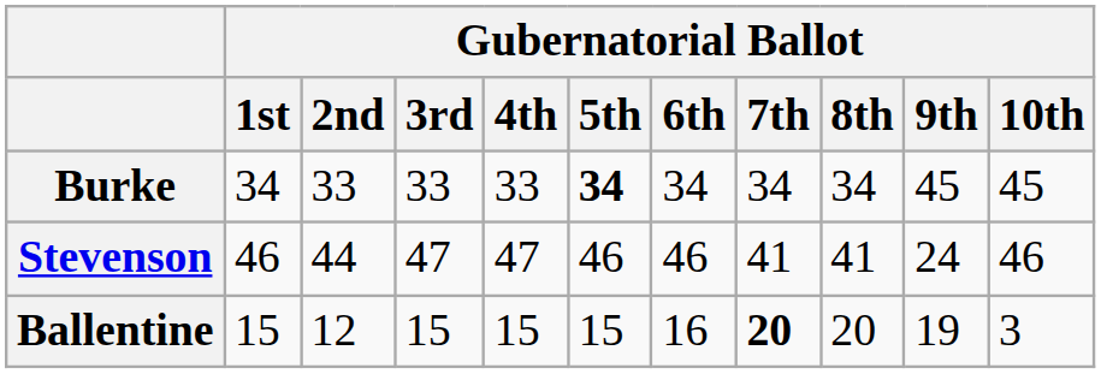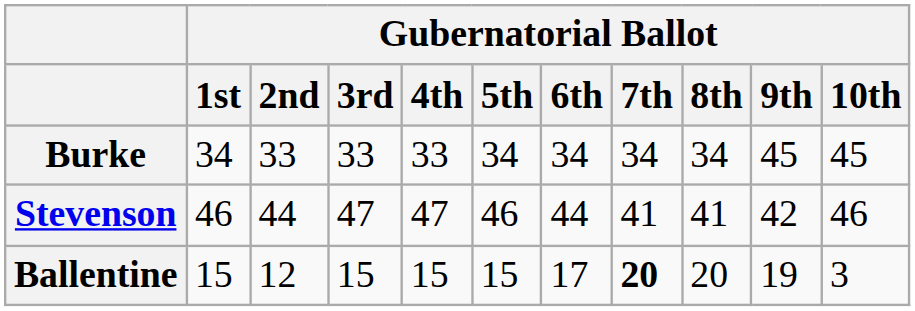Burke | Gubernatorial Ballot / 5th: bold -> normal
Stevenson | Gubernatorial Ballot / 6th: 46 -> 44
Stevenson | Gubernatorial Ballot / 9th: 24 -> 42
Ballentine | Gubernatorial Ballot / 6th: 16 -> 17
